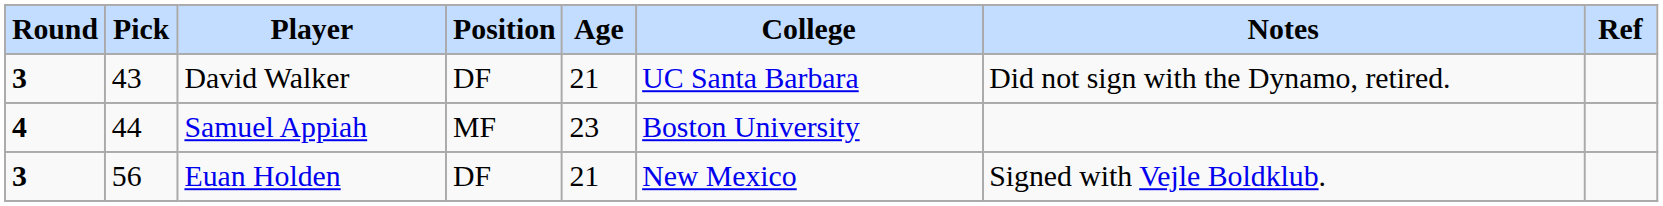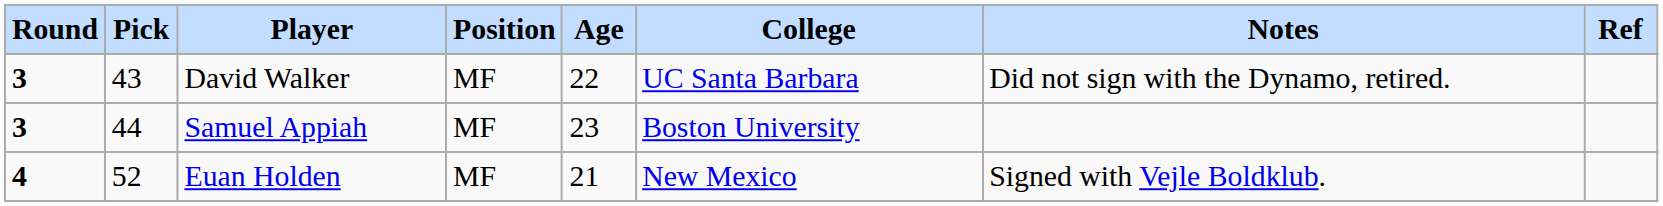David Walker | Position: DF -> MF
David Walker | Age: 21 -> 22
Samuel Appiah | Round: 4 -> 3
Euan Holden | Round: 3 -> 4
Euan Holden | Pick: 56 -> 52
Euan Holden | Position: DF -> MF
